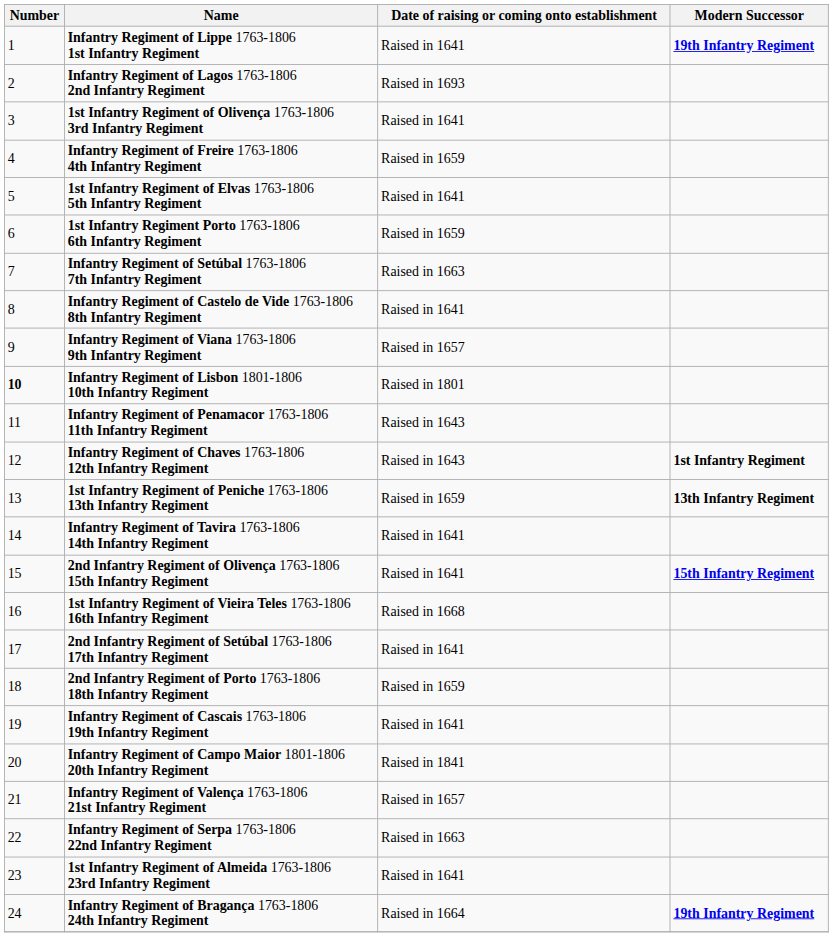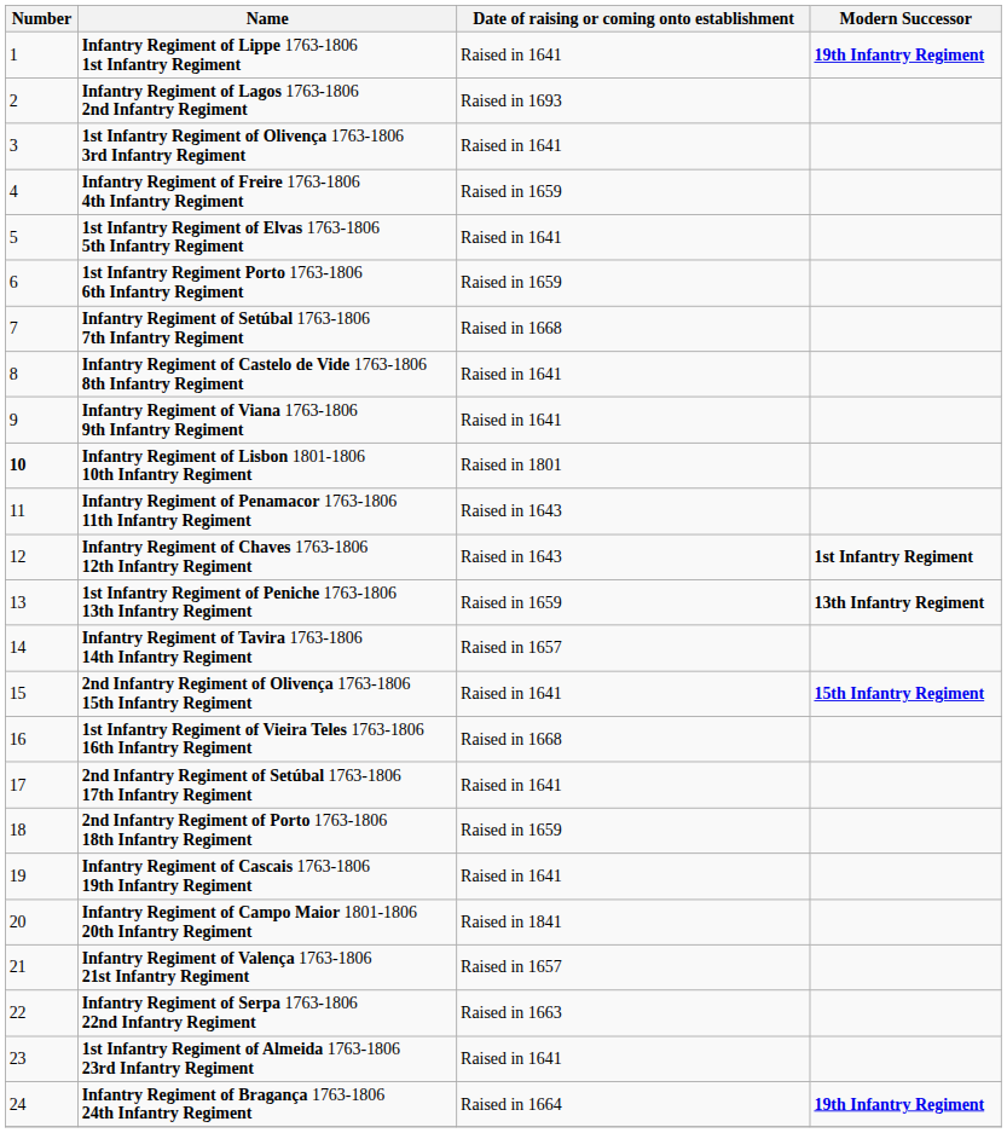Infantry Regiment of Setúbal 1763-1806 7th Infantry Regiment | Date of raising or coming onto establishment: Raised in 1663 -> Raised in 1668
Infantry Regiment of Viana 1763-1806 9th Infantry Regiment | Date of raising or coming onto establishment: Raised in 1657 -> Raised in 1641
Infantry Regiment of Tavira 1763-1806 14th Infantry Regiment | Date of raising or coming onto establishment: Raised in 1641 -> Raised in 1657
